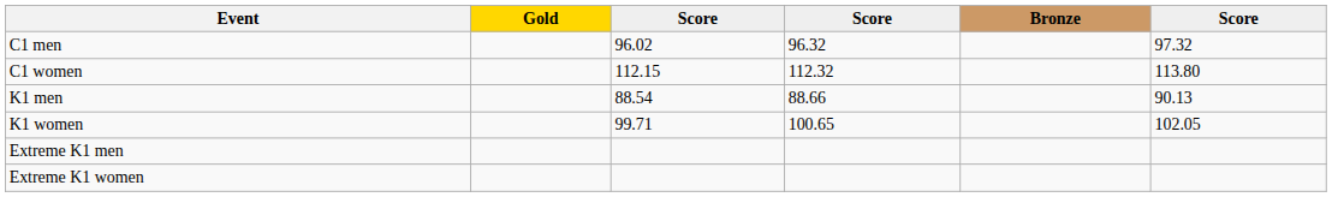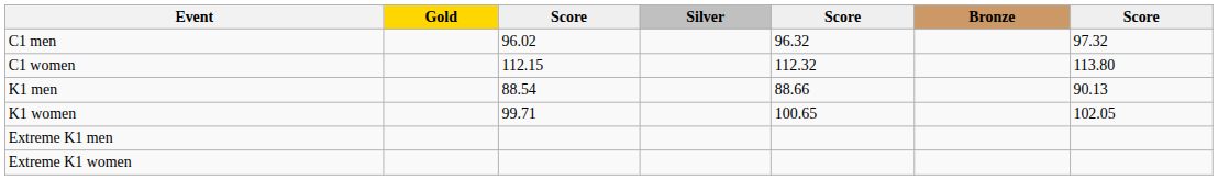+ column: Silver
